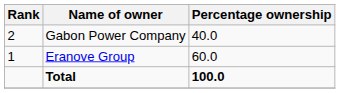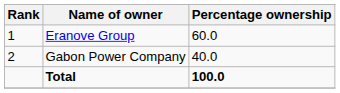rows swapped: Eranove Group <-> Gabon Power Company
